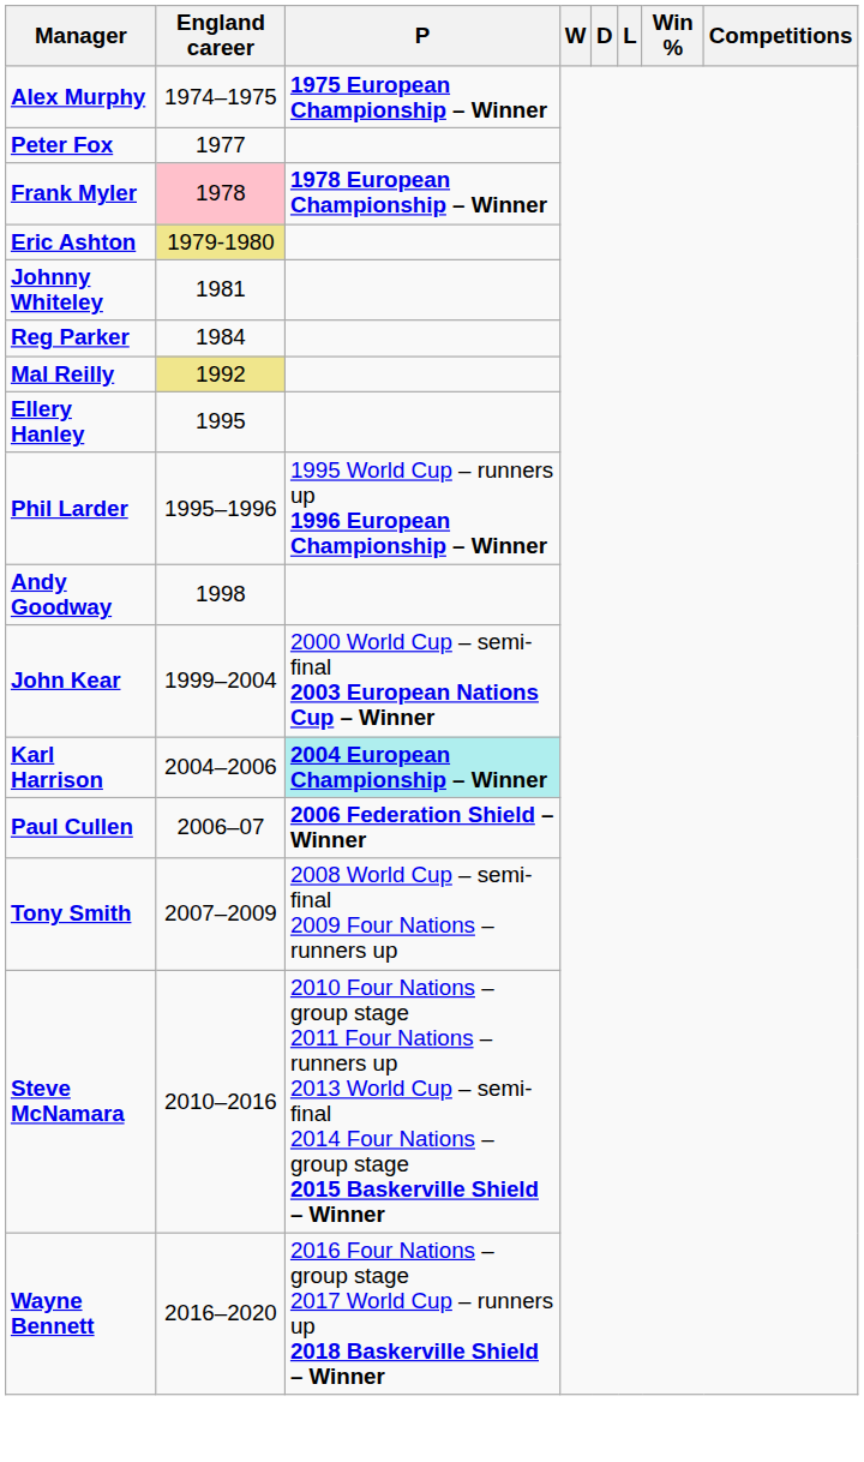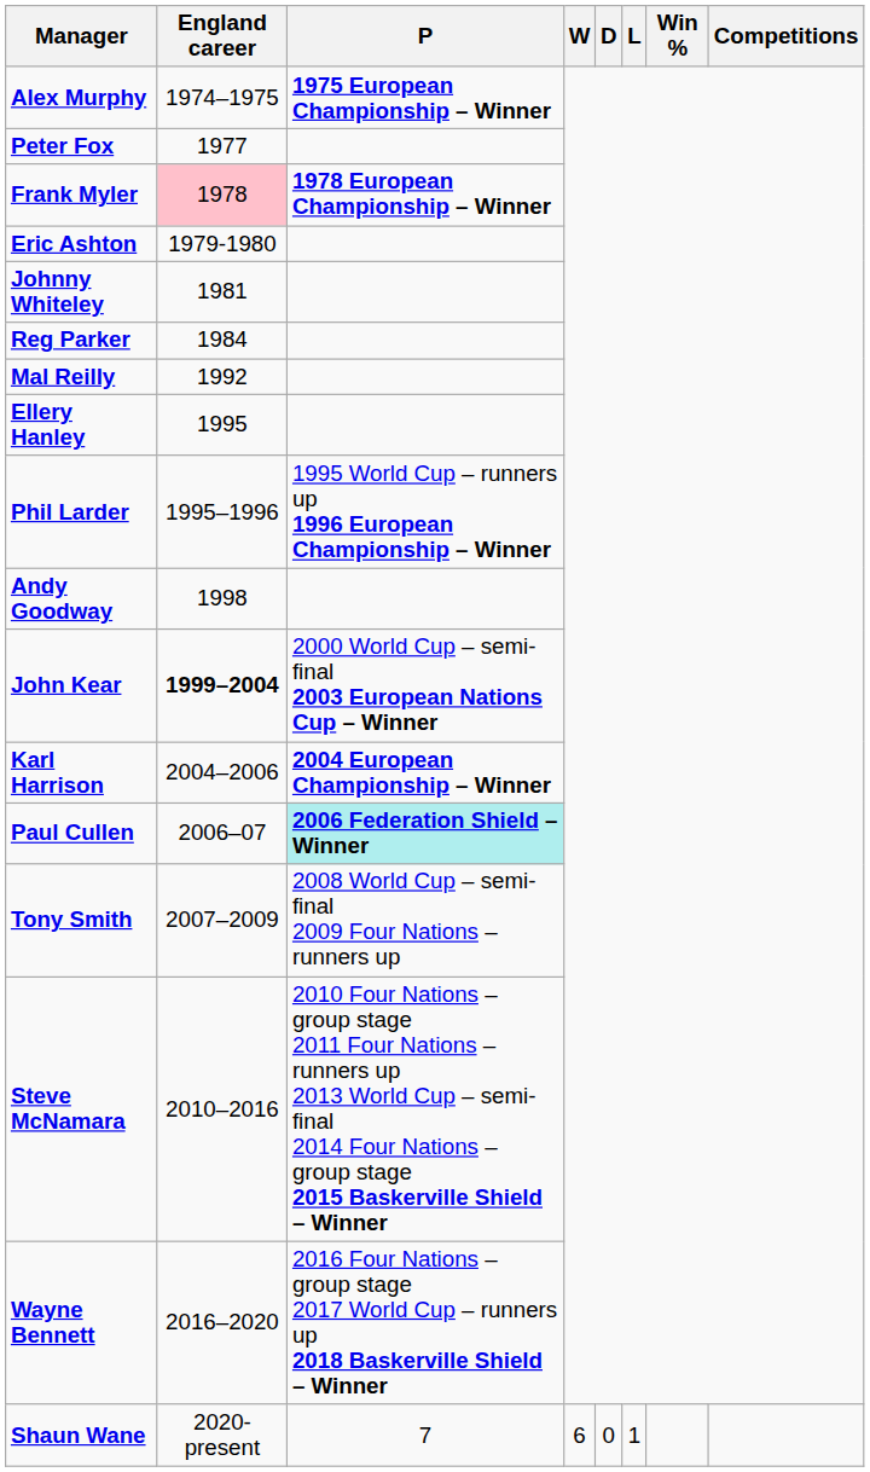Eric Ashton | England career: khaki background -> no background
Mal Reilly | England career: khaki background -> no background
John Kear | England career: normal -> bold
Karl Harrison | P: paleturquoise background -> no background
Paul Cullen | P: no background -> paleturquoise background
+ row: Shaun Wane | 2020-present | 7 | 6 | 0 | 1
